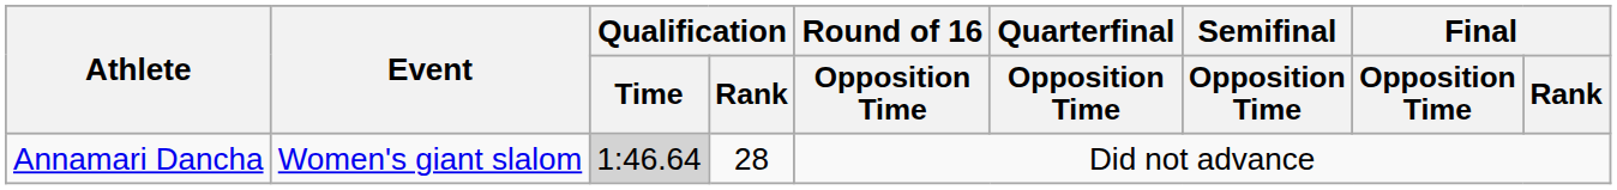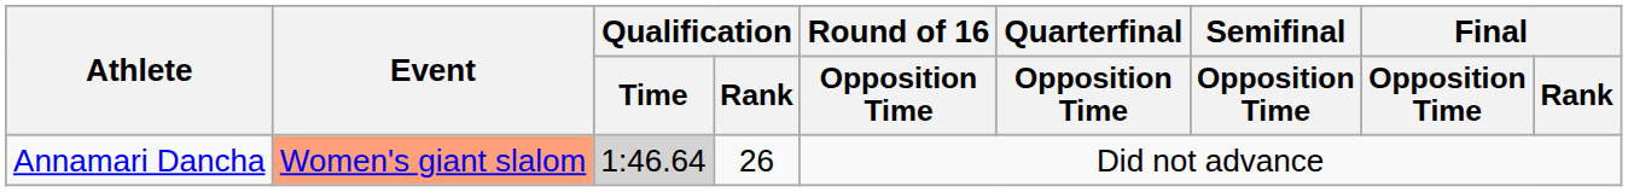Annamari Dancha | Event: no background -> lightsalmon background
Annamari Dancha | Qualification / Rank: 28 -> 26
